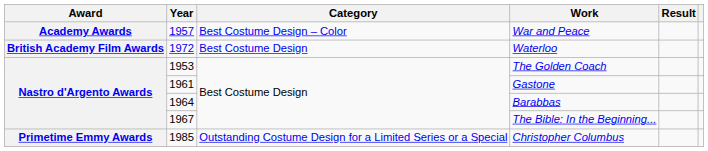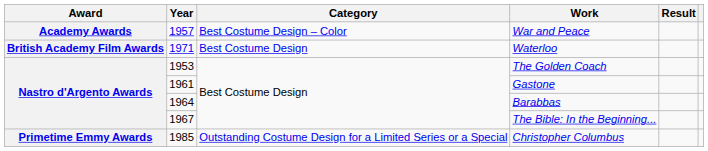Waterloo | Year: 1972 -> 1971
